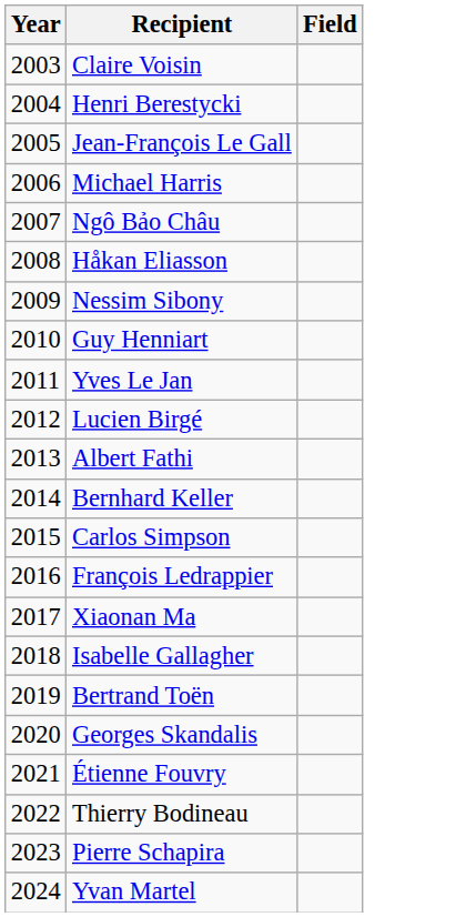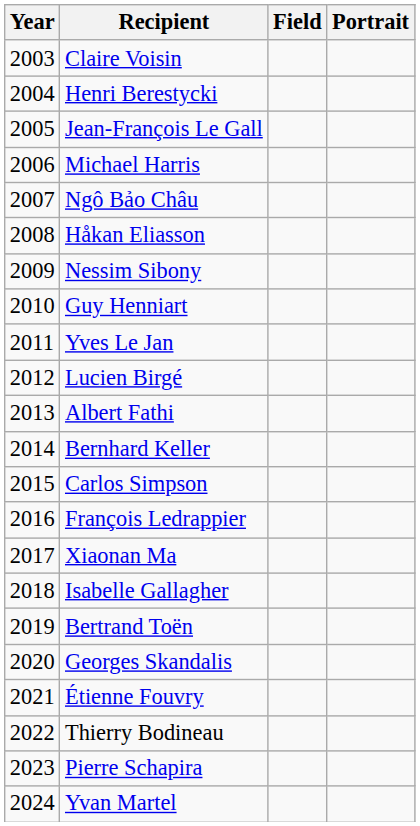+ column: Portrait
